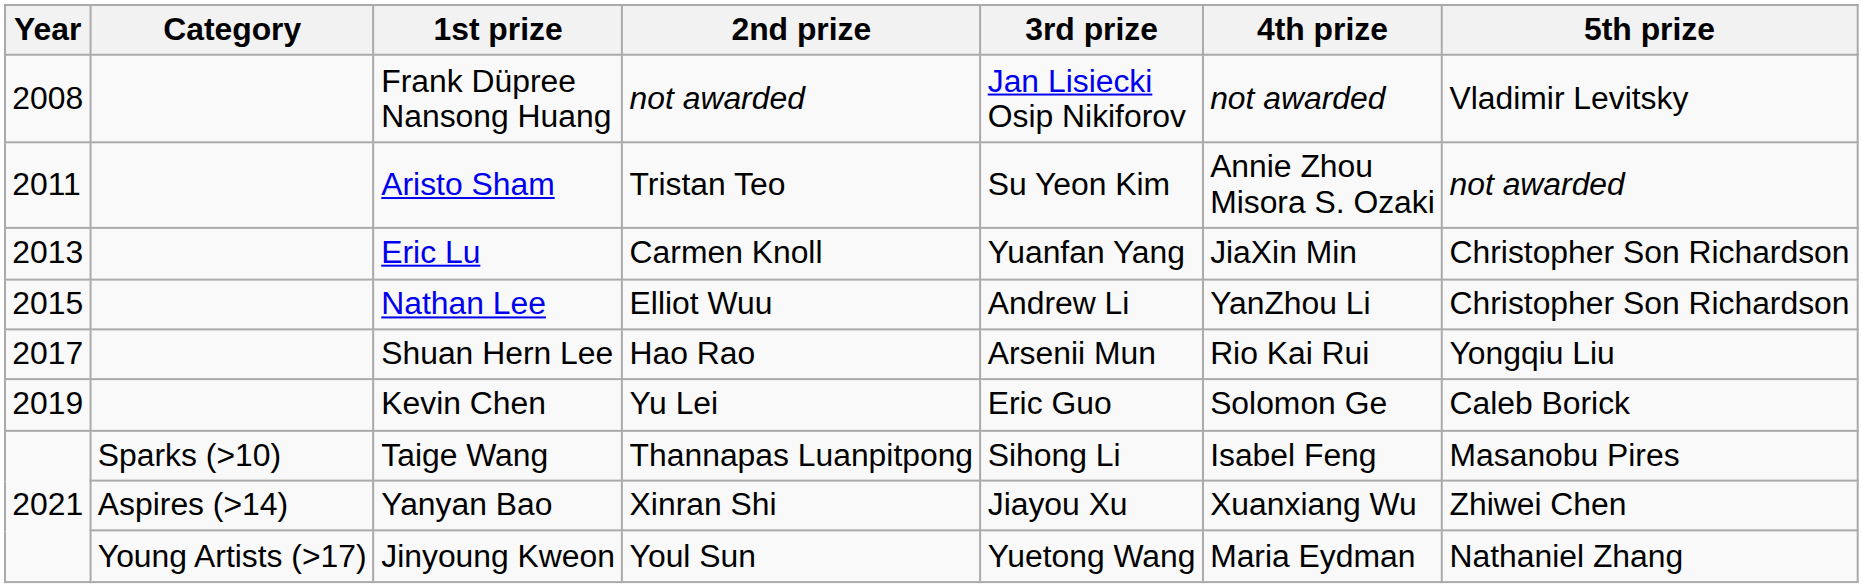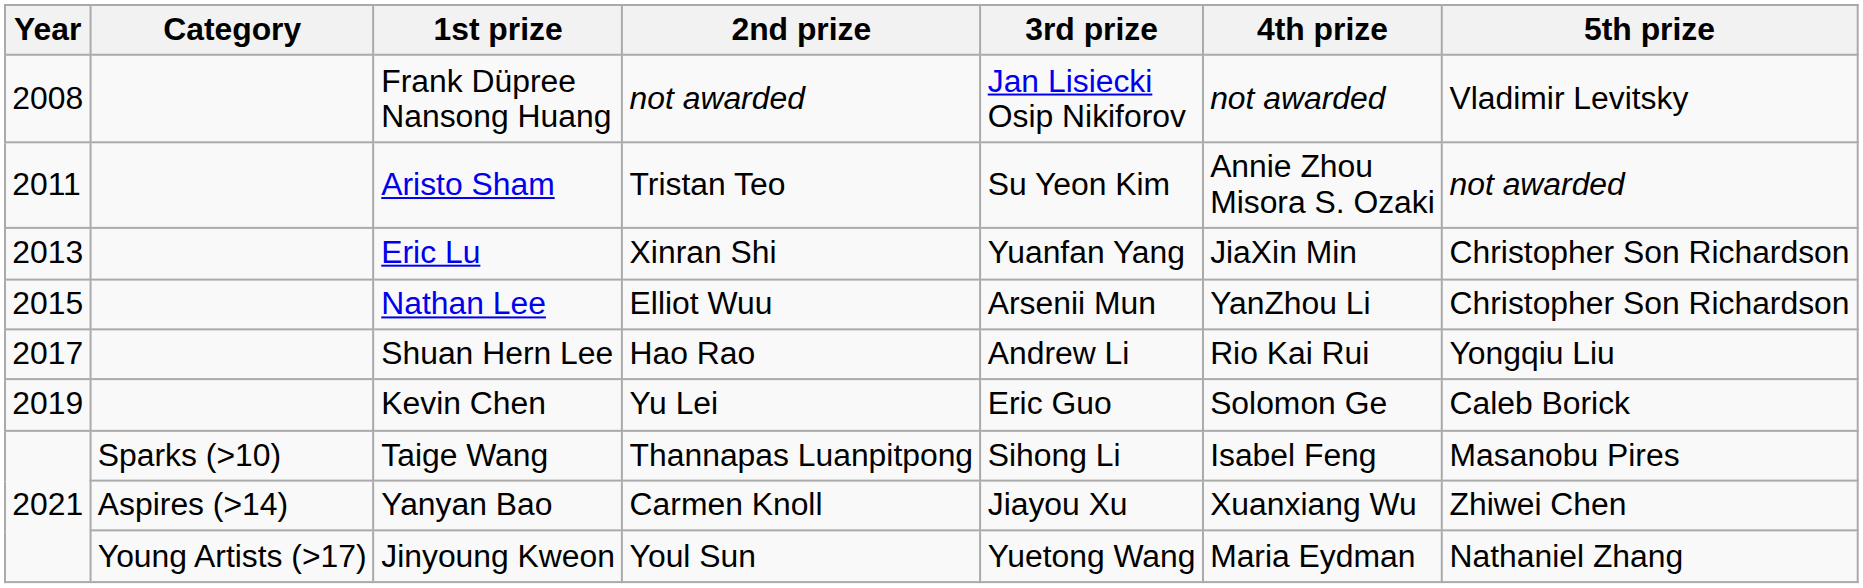Eric Lu | 2nd prize: Carmen Knoll -> Xinran Shi
Nathan Lee | 3rd prize: Andrew Li -> Arsenii Mun
Shuan Hern Lee | 3rd prize: Arsenii Mun -> Andrew Li
Yanyan Bao | 2nd prize: Xinran Shi -> Carmen Knoll
